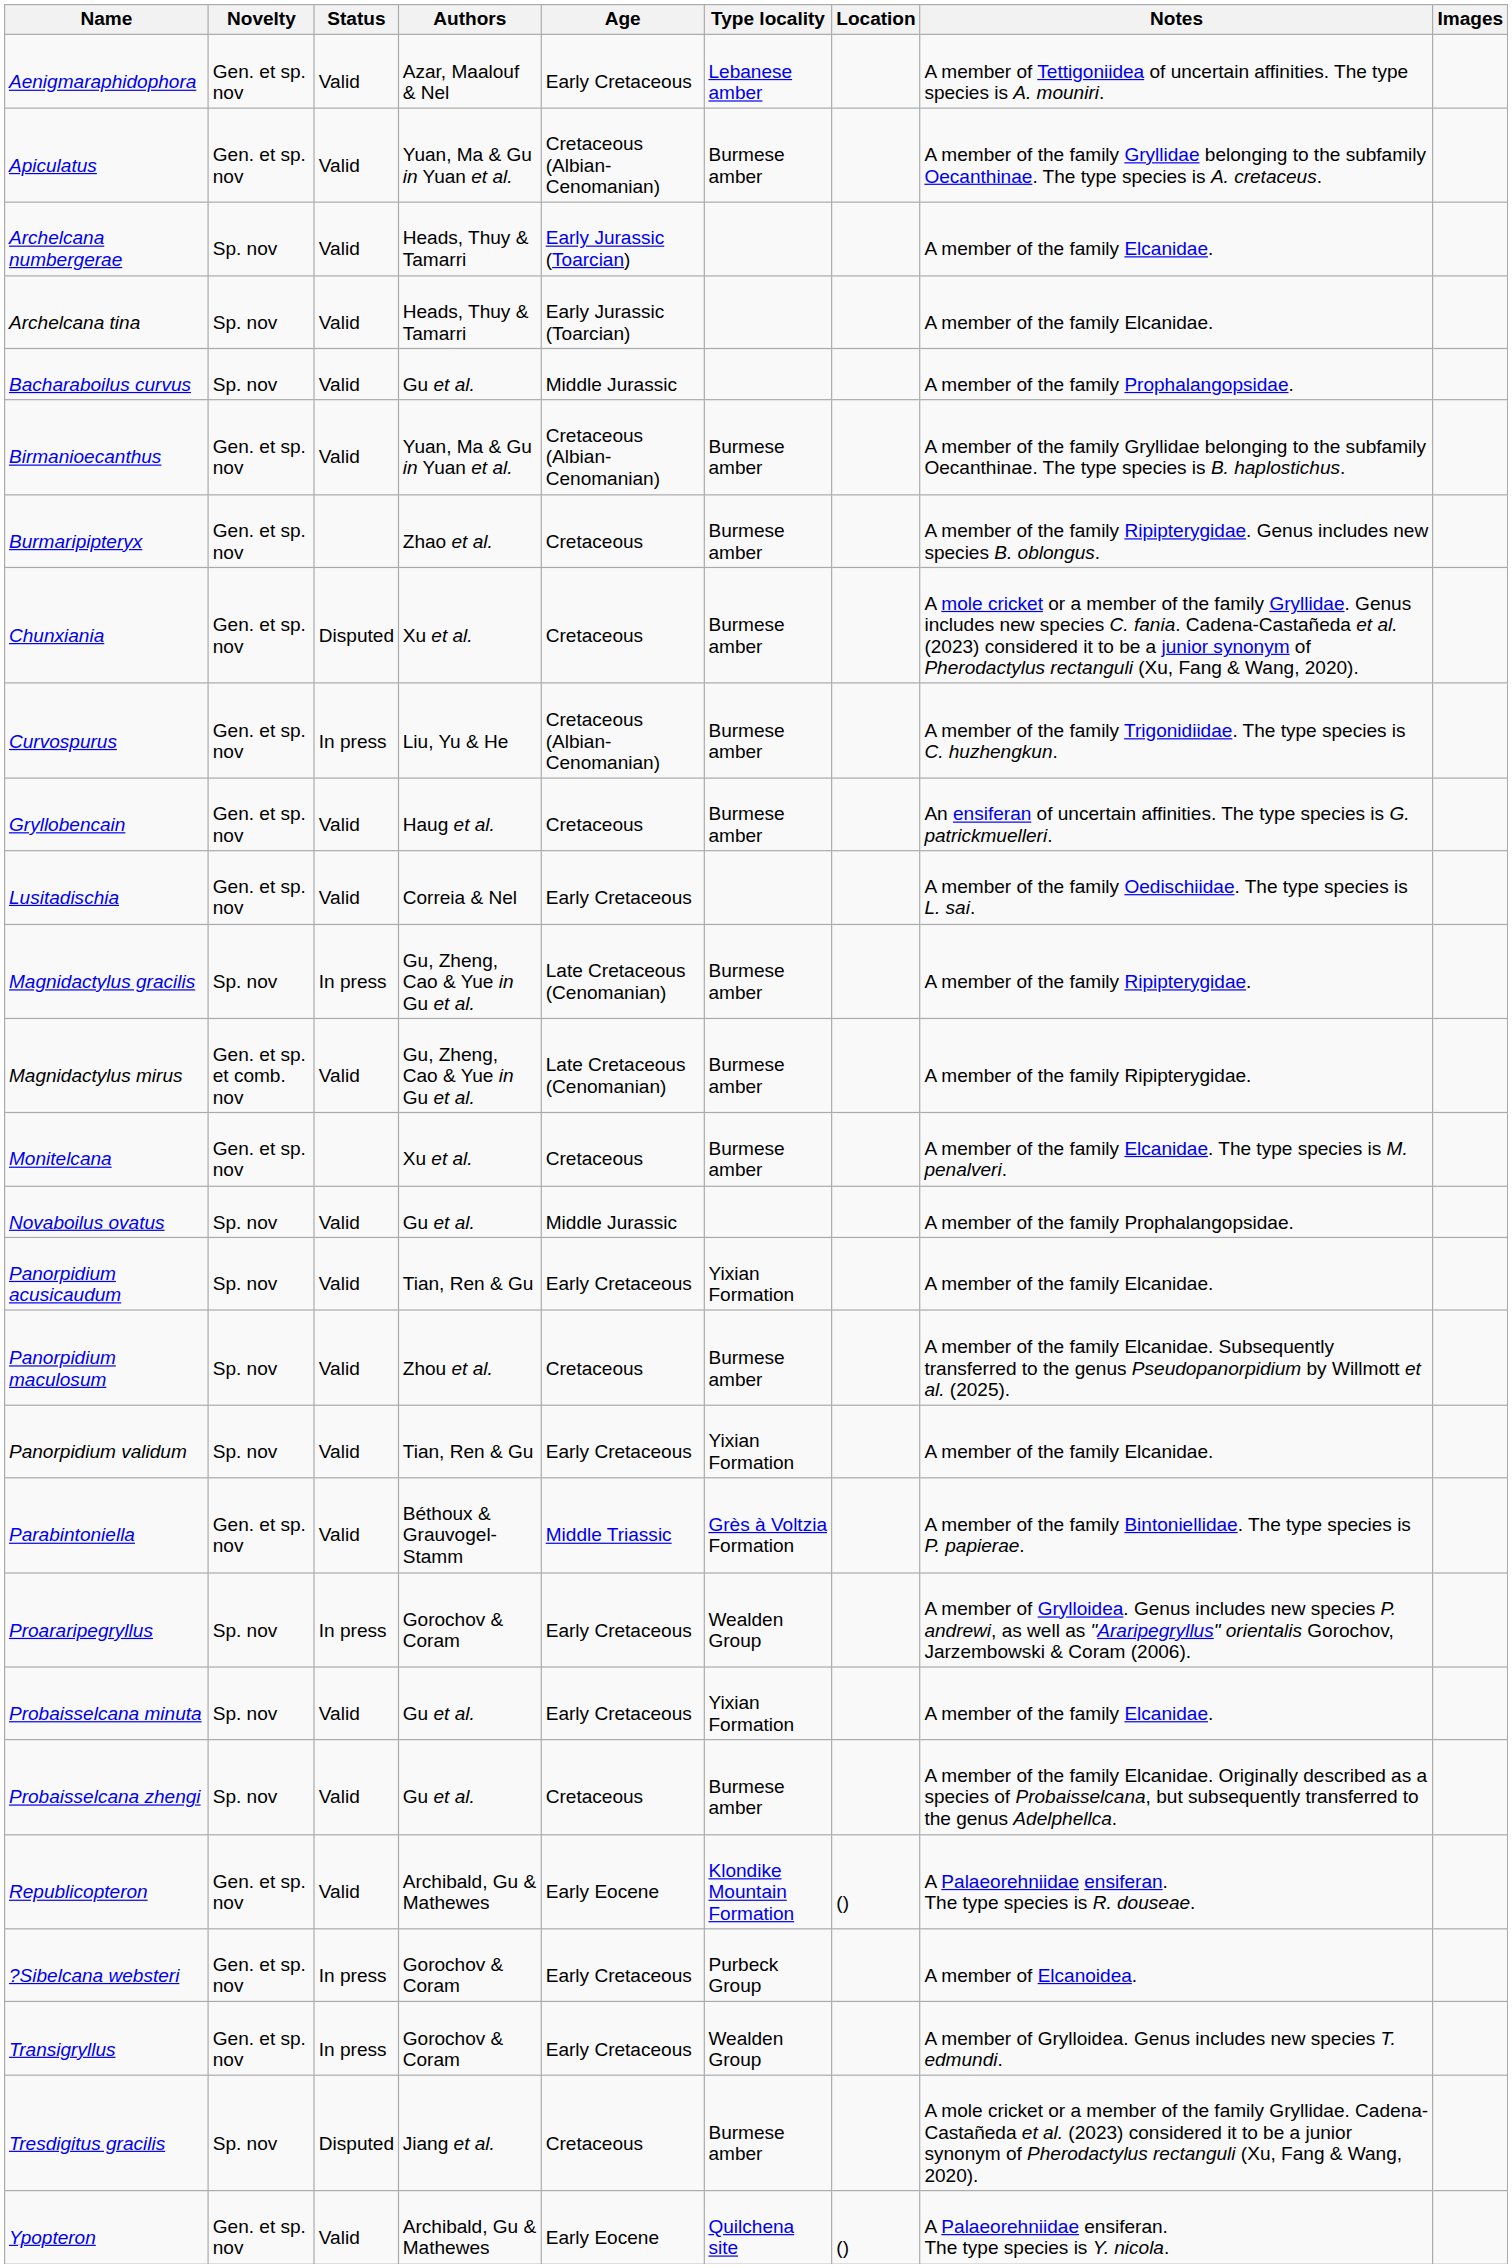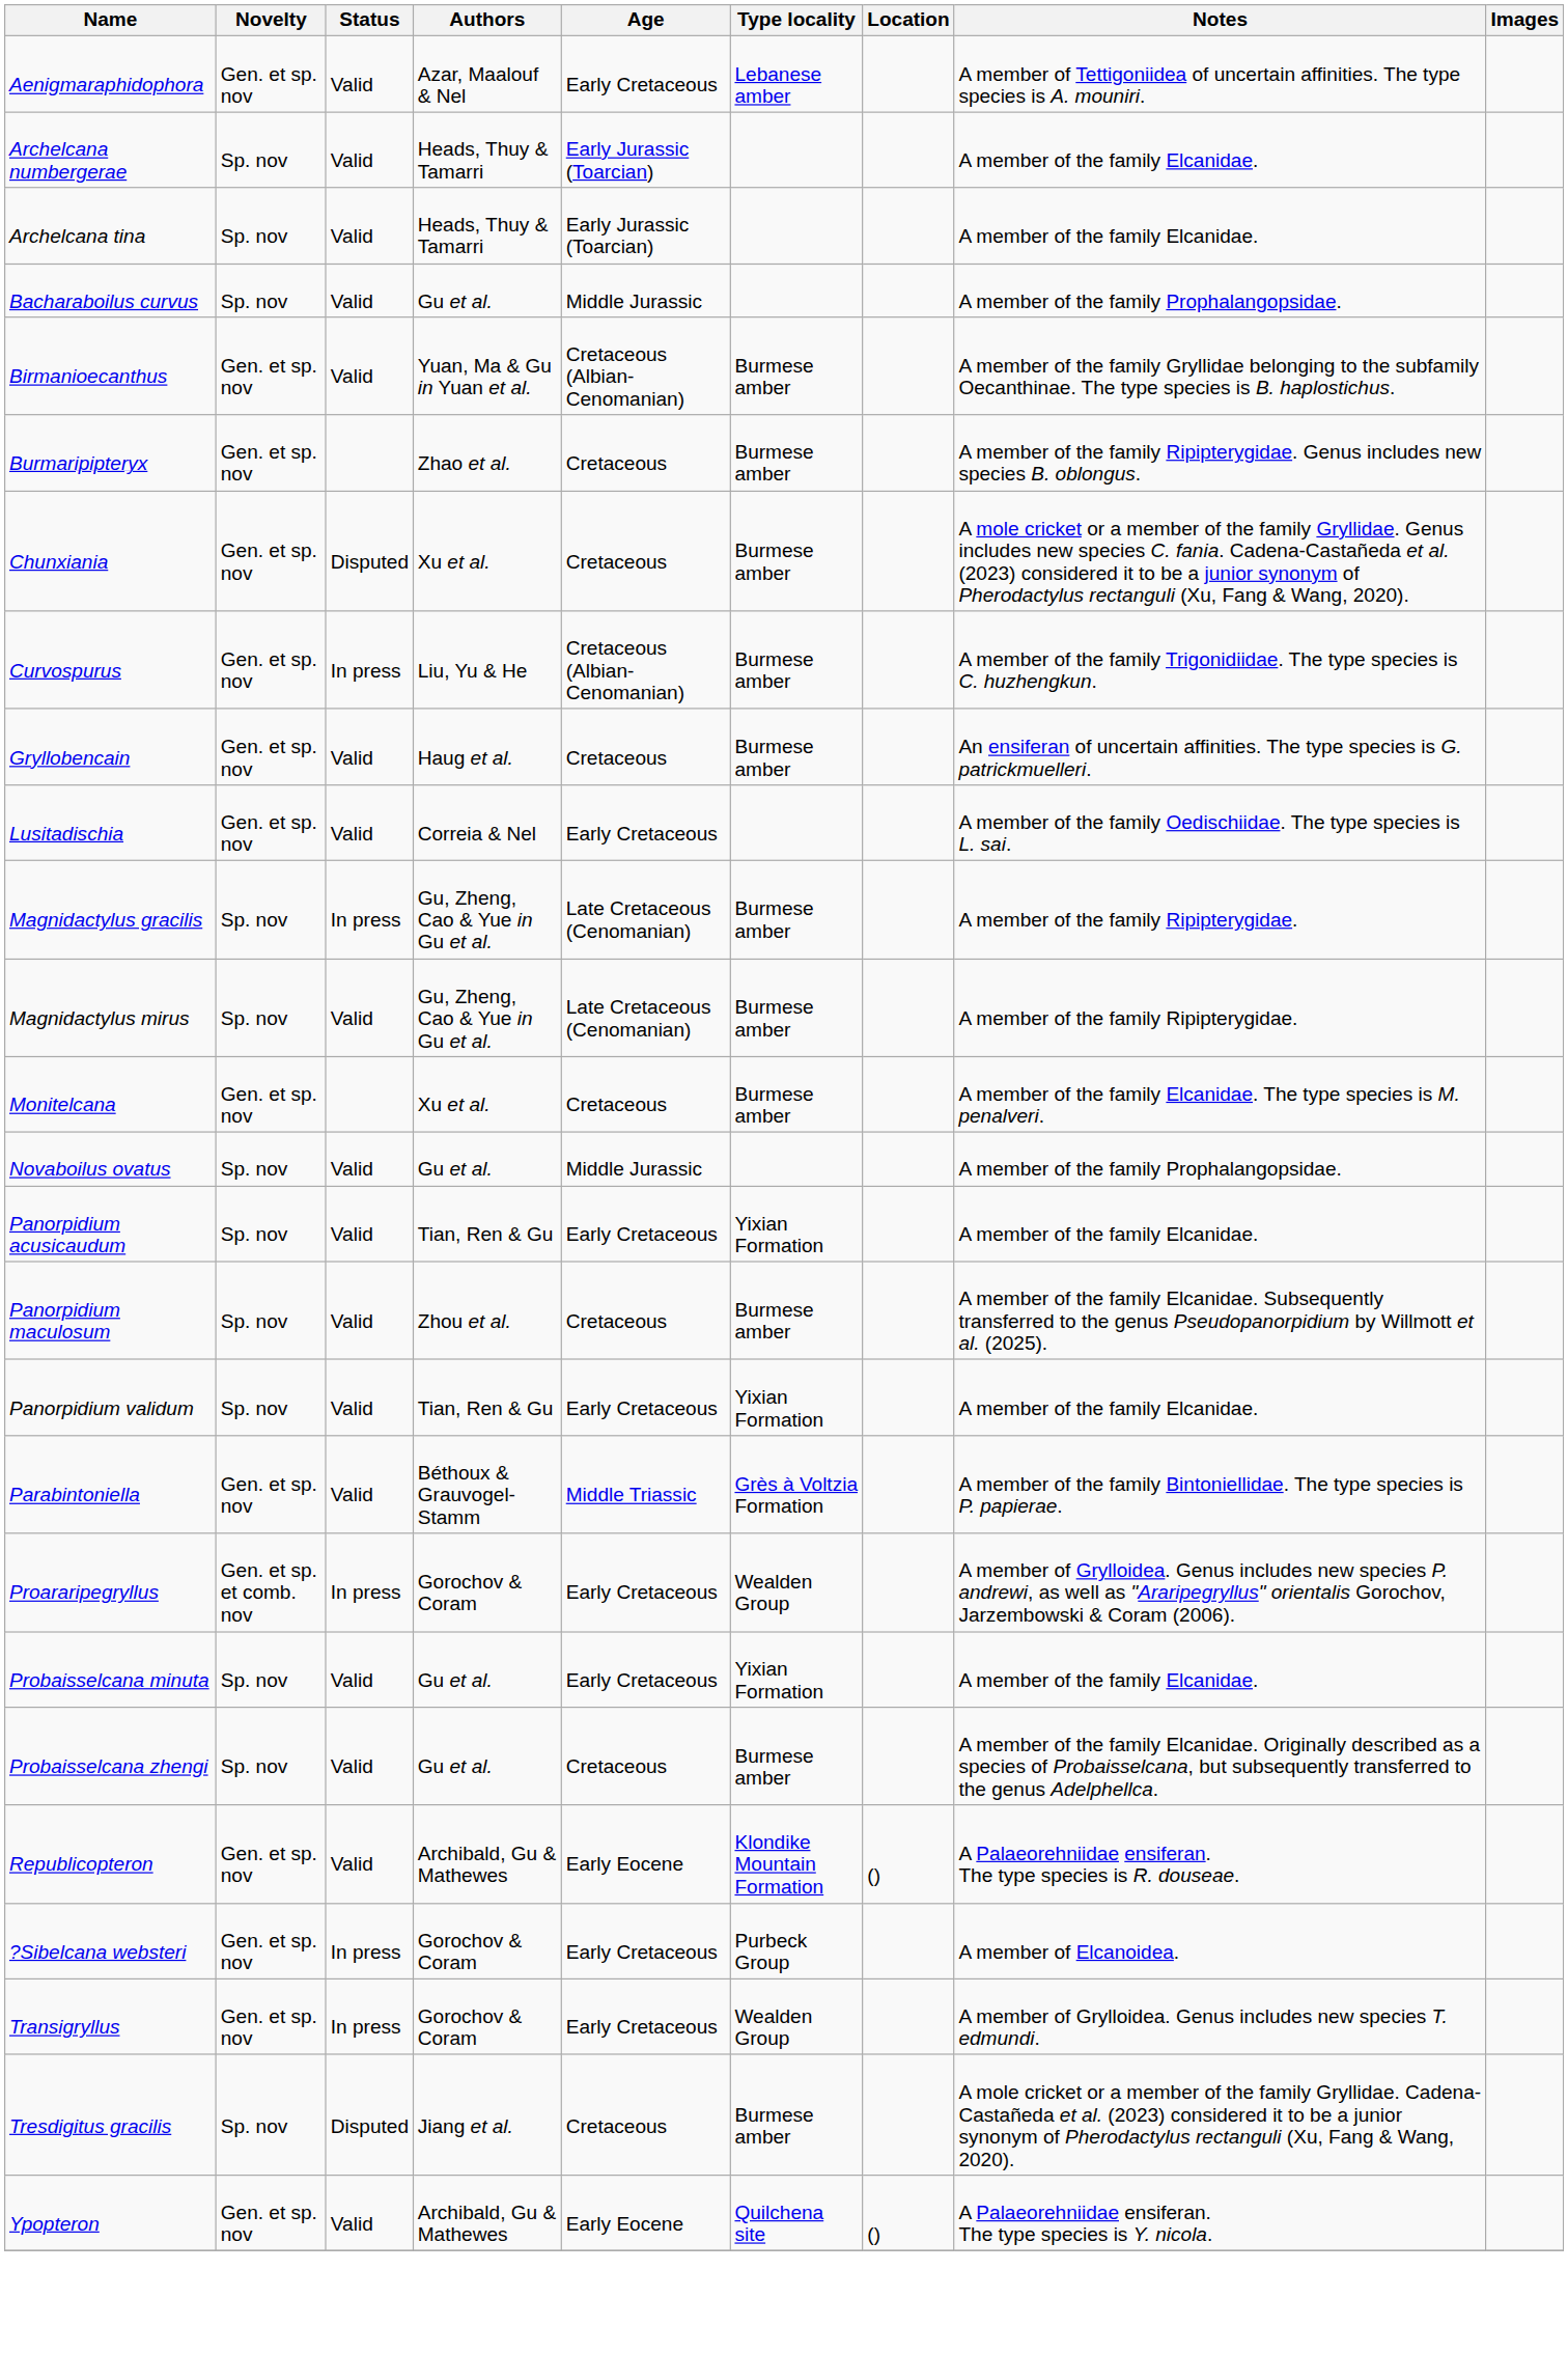- row: Apiculatus | Gen. et sp. nov | Valid | Yuan, Ma & Gu in Yuan et al. | Cretaceous (Albian-Cenomanian) | Burmese amber | A member of the family Gryllidae belonging to the subfamily Oecanthinae. The type species is A. cretaceus.
Magnidactylus mirus | Novelty: Gen. et sp. et comb. nov -> Sp. nov
Proararipegryllus | Novelty: Sp. nov -> Gen. et sp. et comb. nov
